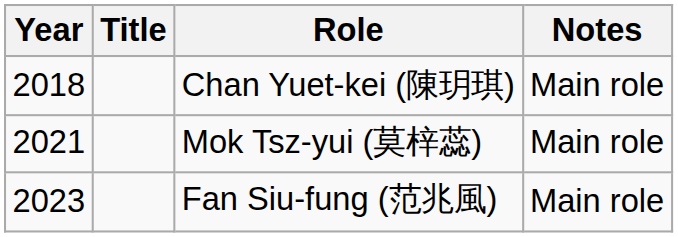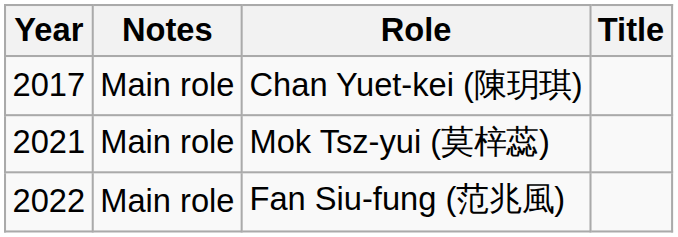columns swapped: Title <-> Notes
Chan Yuet-kei (陳玥琪) | Year: 2018 -> 2017
Fan Siu-fung (范兆風) | Year: 2023 -> 2022
